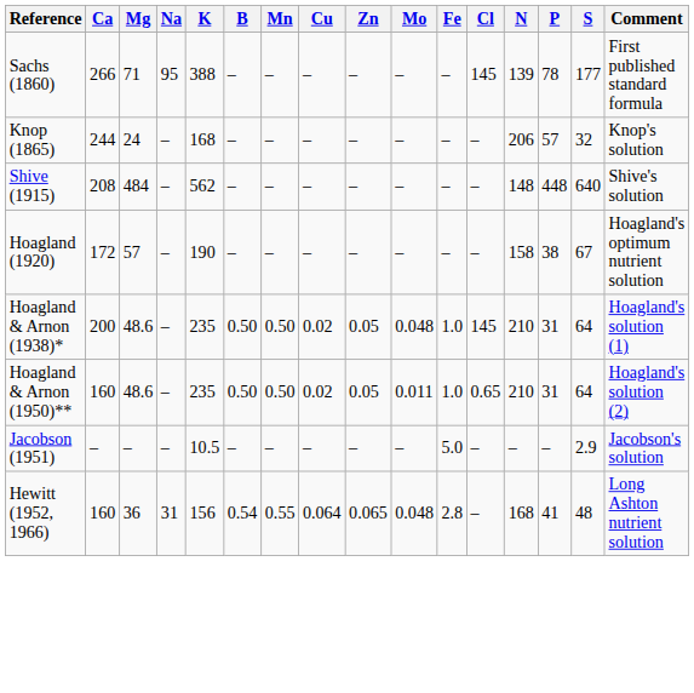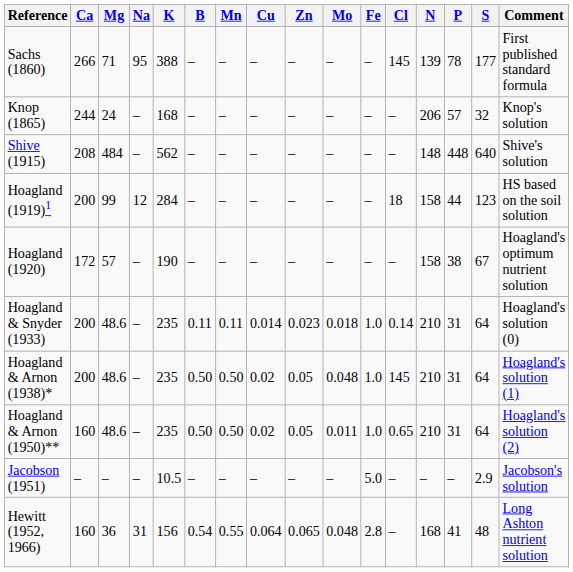+ row: Hoagland (1919)1 | 200 | 99 | 12 | 284 | – | – | – | – | – | – | 18 | 158 | 44 | 123 | HS based on the soil solution
+ row: Hoagland & Snyder (1933) | 200 | 48.6 | – | 235 | 0.11 | 0.11 | 0.014 | 0.023 | 0.018 | 1.0 | 0.14 | 210 | 31 | 64 | Hoagland's solution (0)
